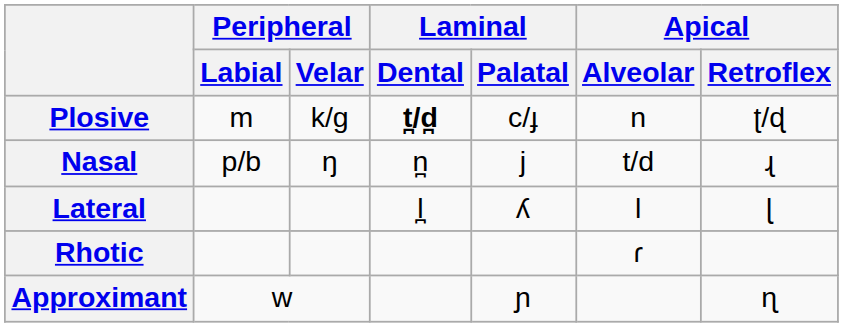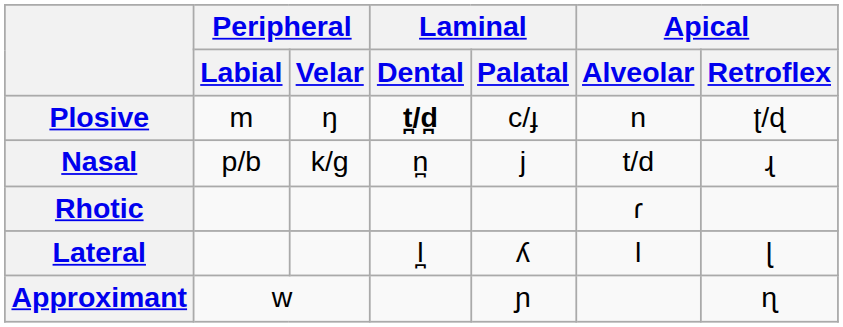Plosive | Peripheral / Velar: k/ɡ -> ŋ
Nasal | Peripheral / Velar: ŋ -> k/ɡ
rows swapped: Rhotic <-> Lateral
